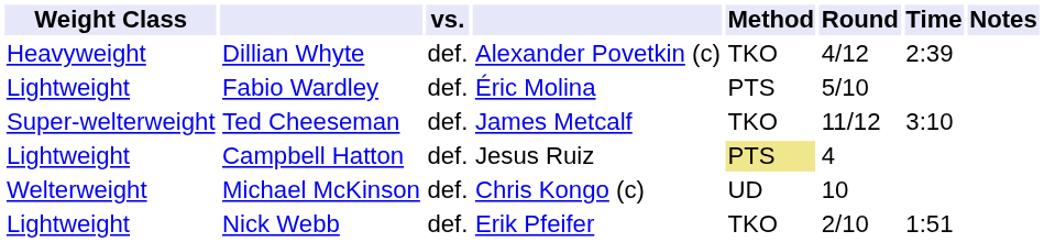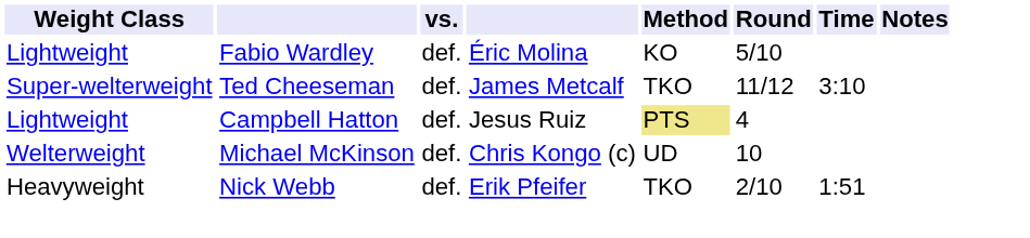- row: Heavyweight | Dillian Whyte | def. | Alexander Povetkin (c) | TKO | 4/12 | 2:39
Fabio Wardley | Method: PTS -> KO
Nick Webb | Weight Class: Lightweight -> Heavyweight
